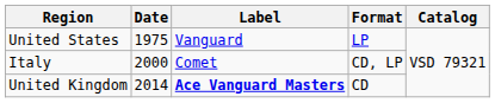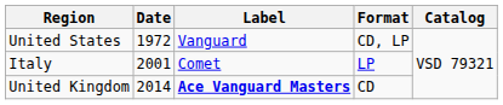United States | Date: 1975 -> 1972
United States | Format: LP -> CD, LP
Italy | Date: 2000 -> 2001
Italy | Format: CD, LP -> LP
